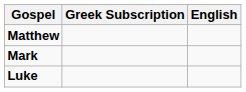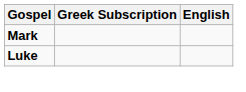- row: Matthew
